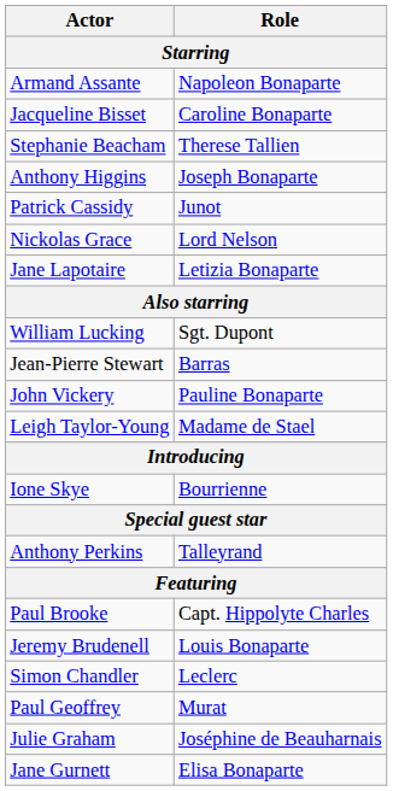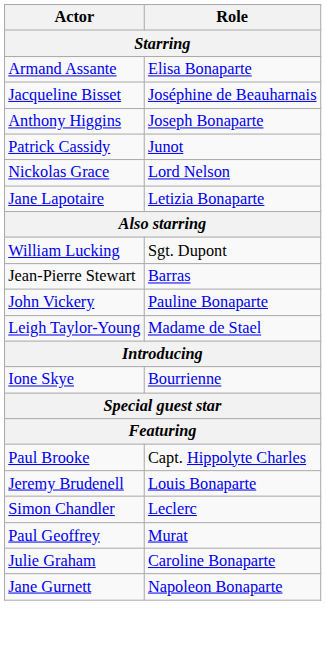Armand Assante | Role: Napoleon Bonaparte -> Elisa Bonaparte
Jacqueline Bisset | Role: Caroline Bonaparte -> Joséphine de Beauharnais
- row: Stephanie Beacham | Therese Tallien
- row: Anthony Perkins | Talleyrand
Julie Graham | Role: Joséphine de Beauharnais -> Caroline Bonaparte
Jane Gurnett | Role: Elisa Bonaparte -> Napoleon Bonaparte
